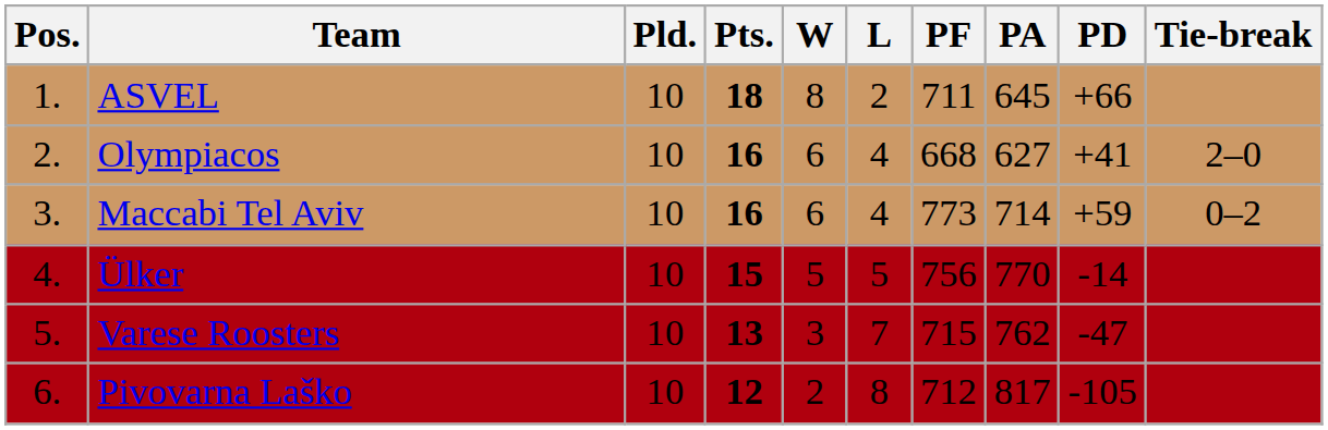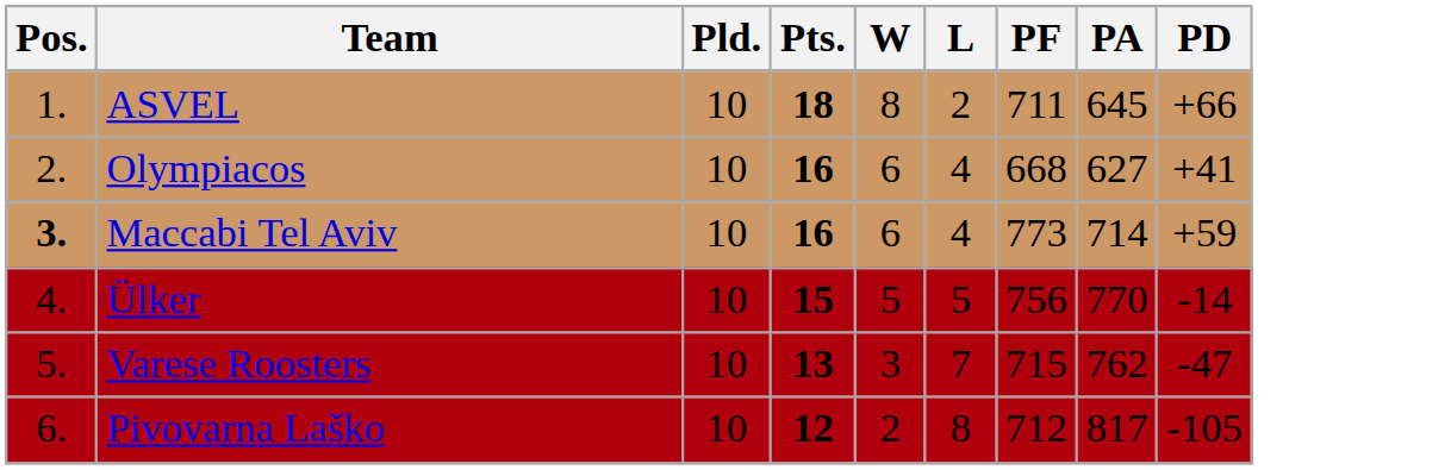- column: Tie-break | 2–0 | 0–2
Maccabi Tel Aviv | Pos.: normal -> bold
